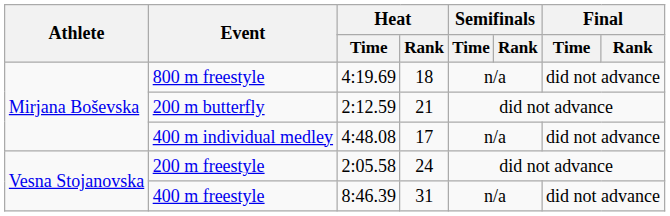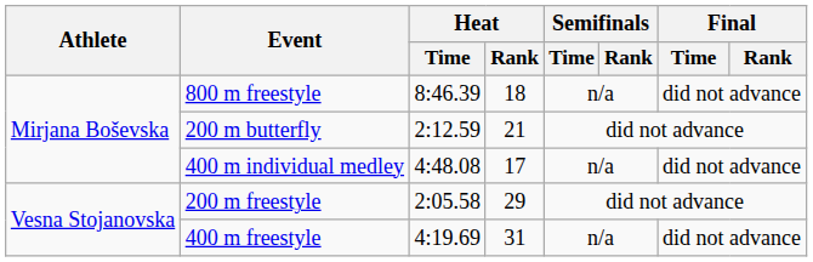800 m freestyle | Heat / Time: 4:19.69 -> 8:46.39
200 m freestyle | Heat / Rank: 24 -> 29
400 m freestyle | Heat / Time: 8:46.39 -> 4:19.69
